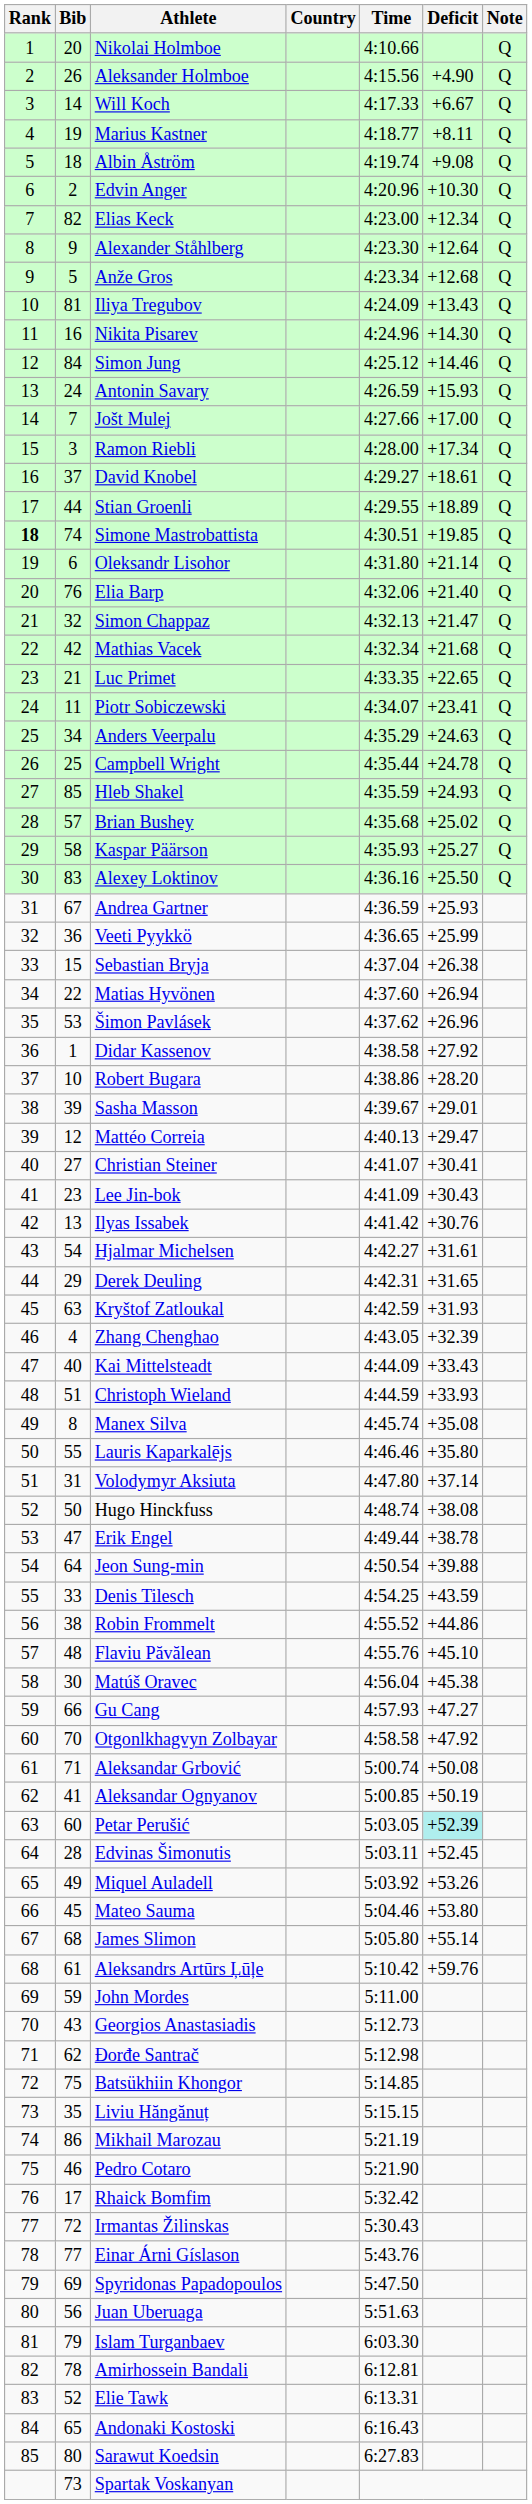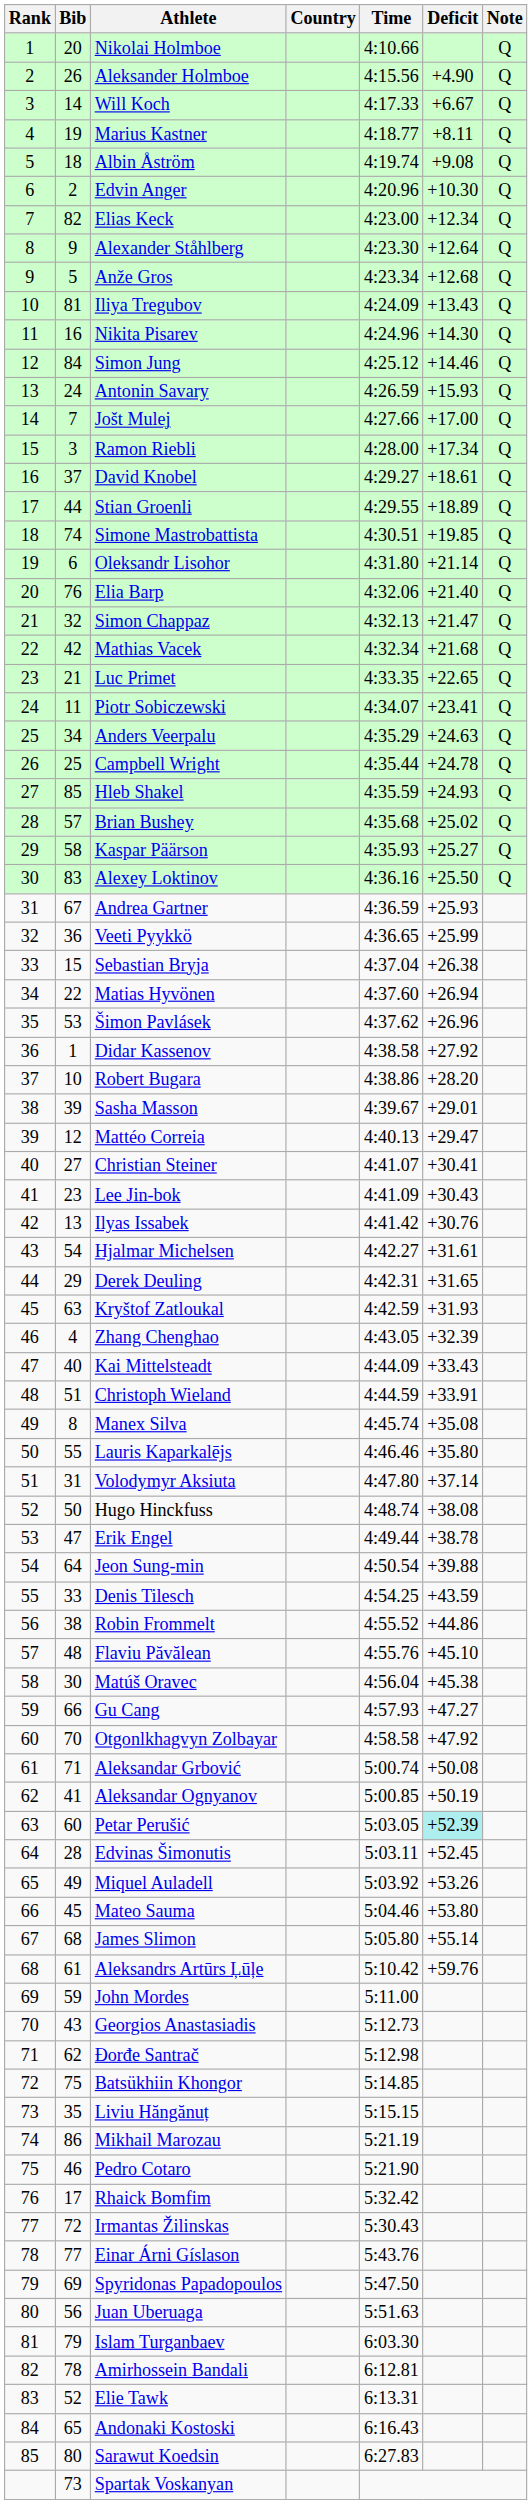Simone Mastrobattista | Rank: bold -> normal
Christoph Wieland | Deficit: +33.93 -> +33.91
